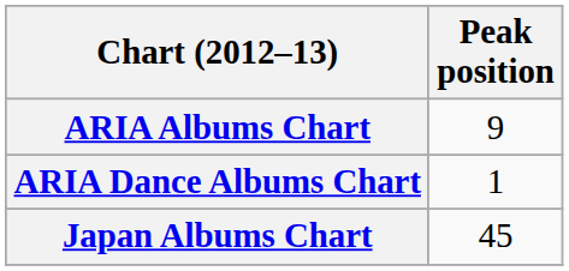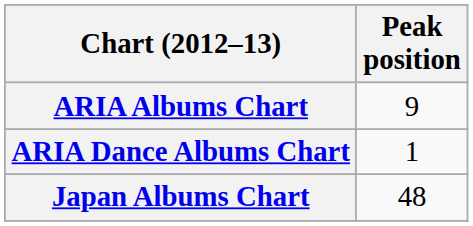Japan Albums Chart | Peak position: 45 -> 48
